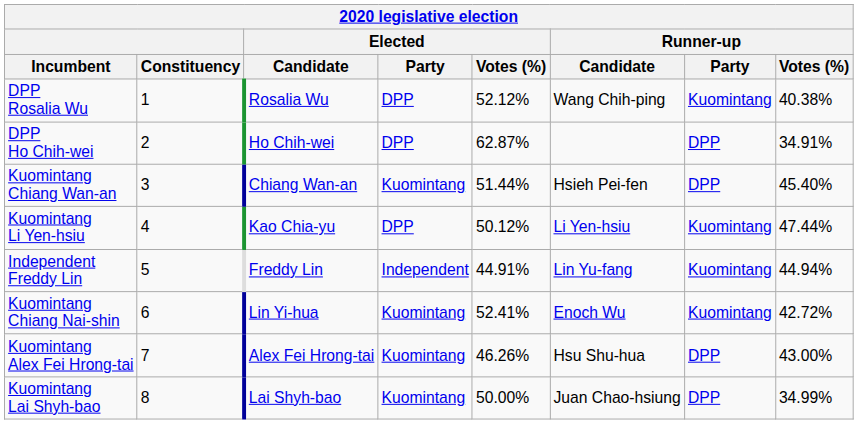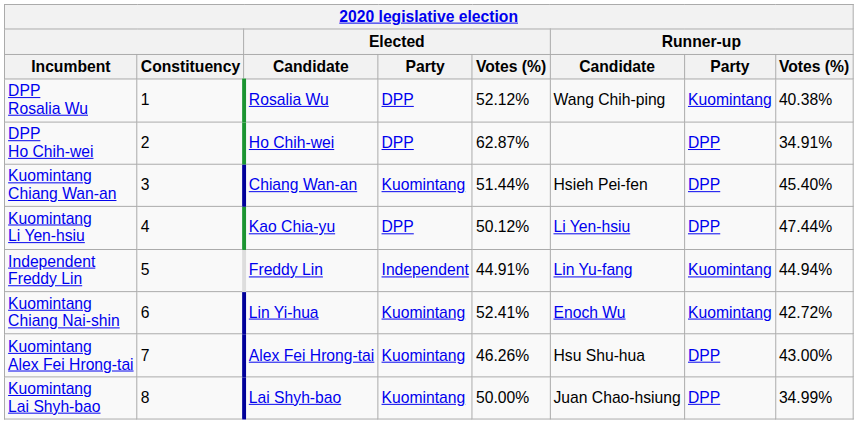Kuomintang Li Yen-hsiu | Runner-up / Party: Kuomintang -> DPP
